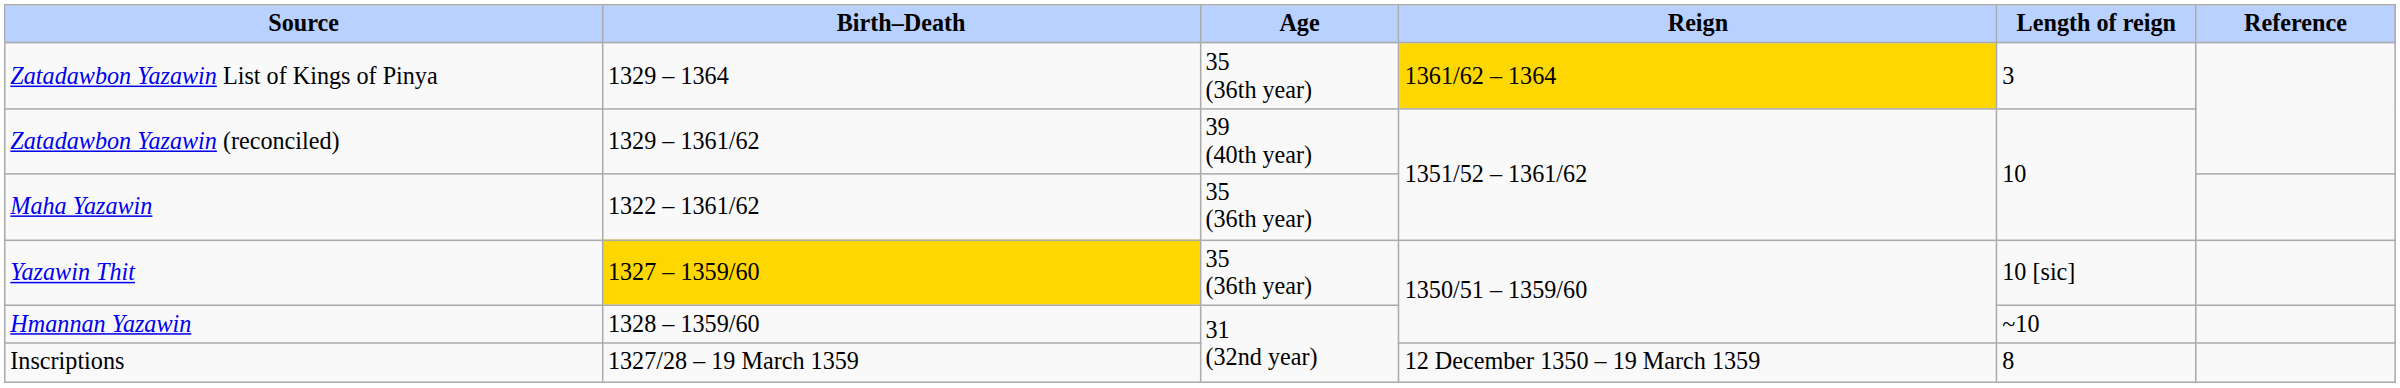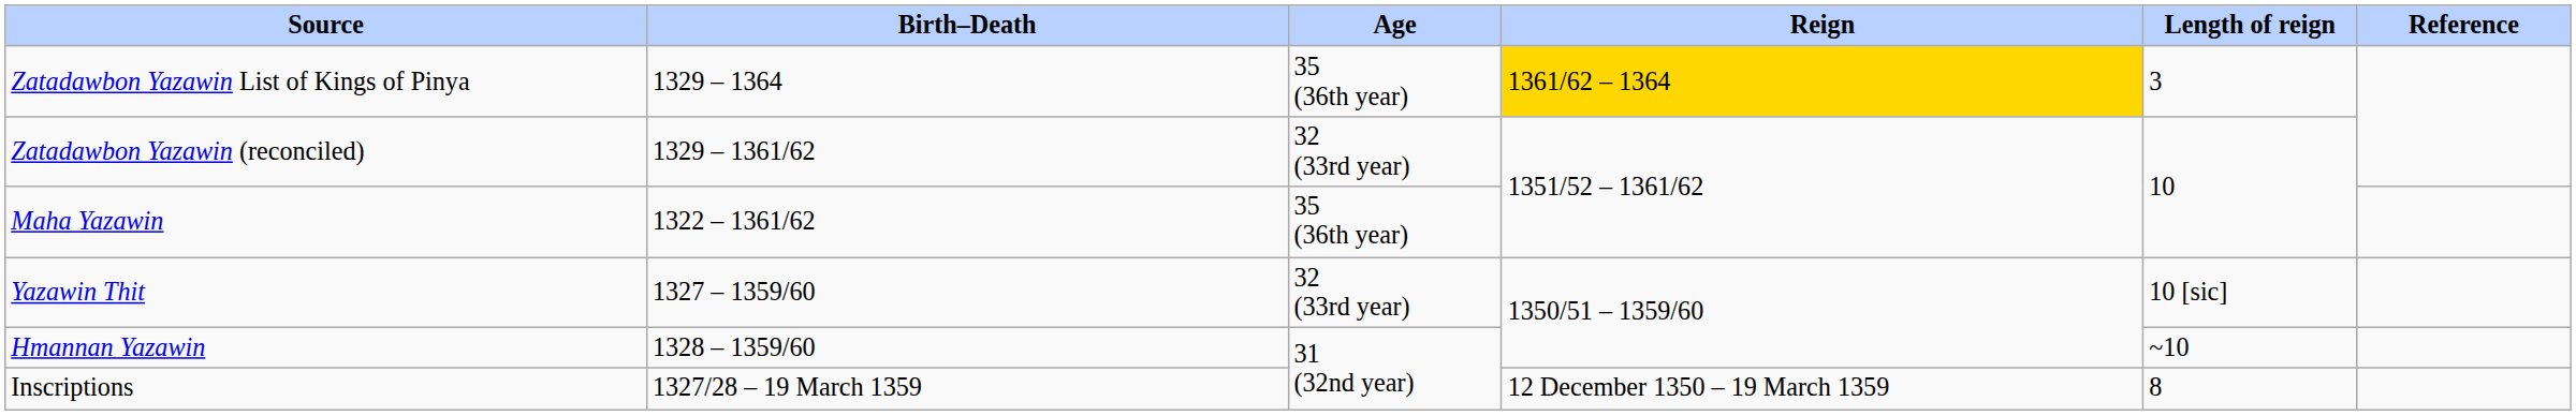Zatadawbon Yazawin (reconciled) | Age: 39 (40th year) -> 32 (33rd year)
Yazawin Thit | Birth–Death: gold background -> no background
Yazawin Thit | Age: 35 (36th year) -> 32 (33rd year)
